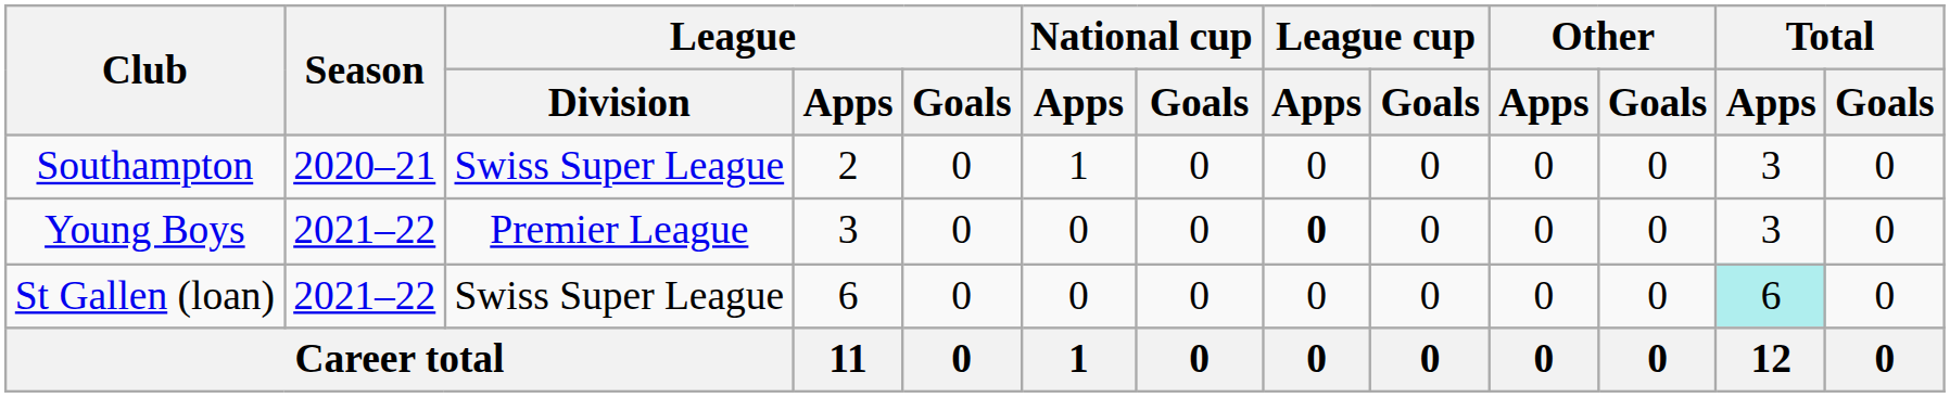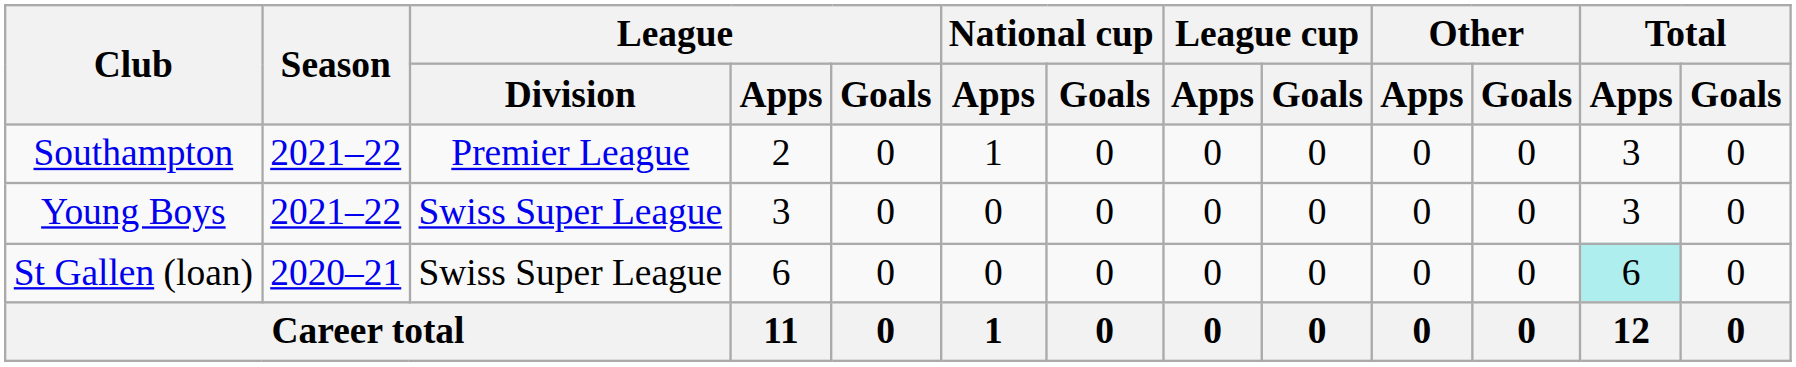Southampton | Season: 2020–21 -> 2021–22
Southampton | League / Division: Swiss Super League -> Premier League
Young Boys | League / Division: Premier League -> Swiss Super League
Young Boys | League cup / Apps: bold -> normal
St Gallen (loan) | Season: 2021–22 -> 2020–21
